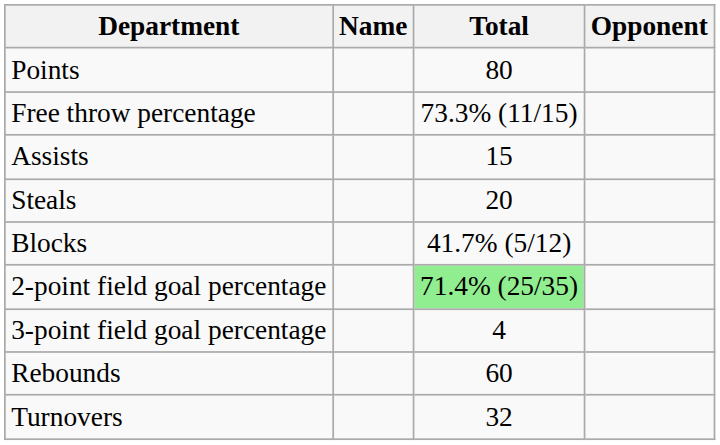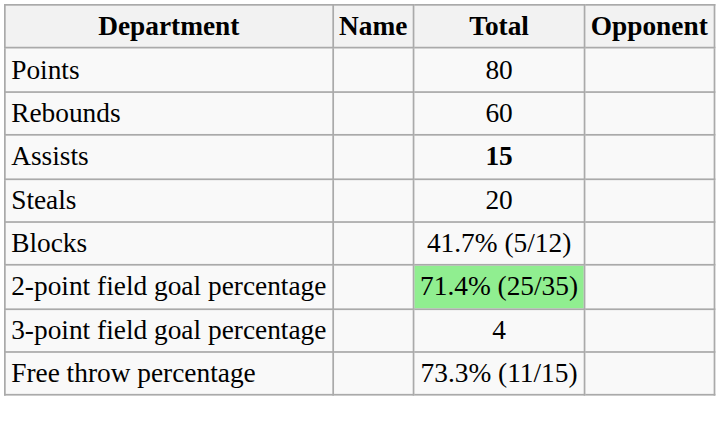rows swapped: Rebounds <-> Free throw percentage
Assists | Total: normal -> bold
- row: Turnovers | 32
